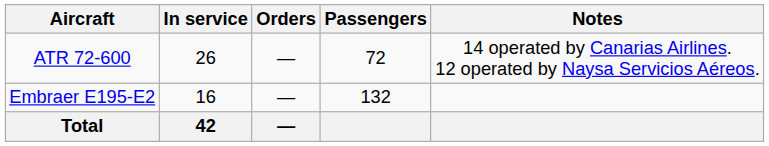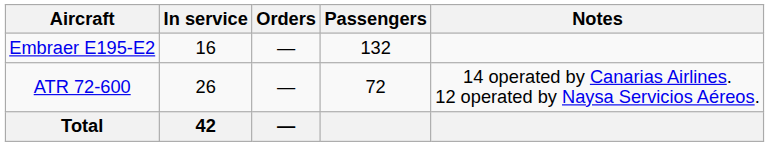rows swapped: ATR 72-600 <-> Embraer E195-E2
